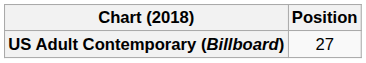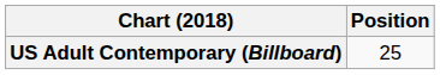US Adult Contemporary (Billboard) | Position: 27 -> 25
